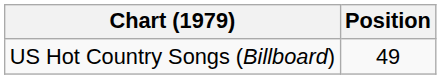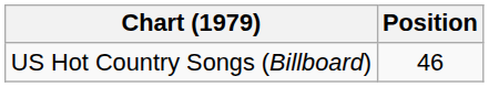US Hot Country Songs (Billboard) | Position: 49 -> 46
